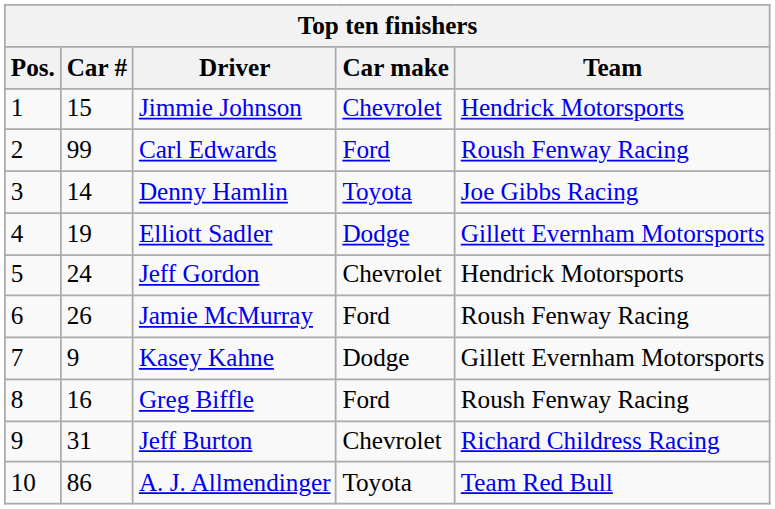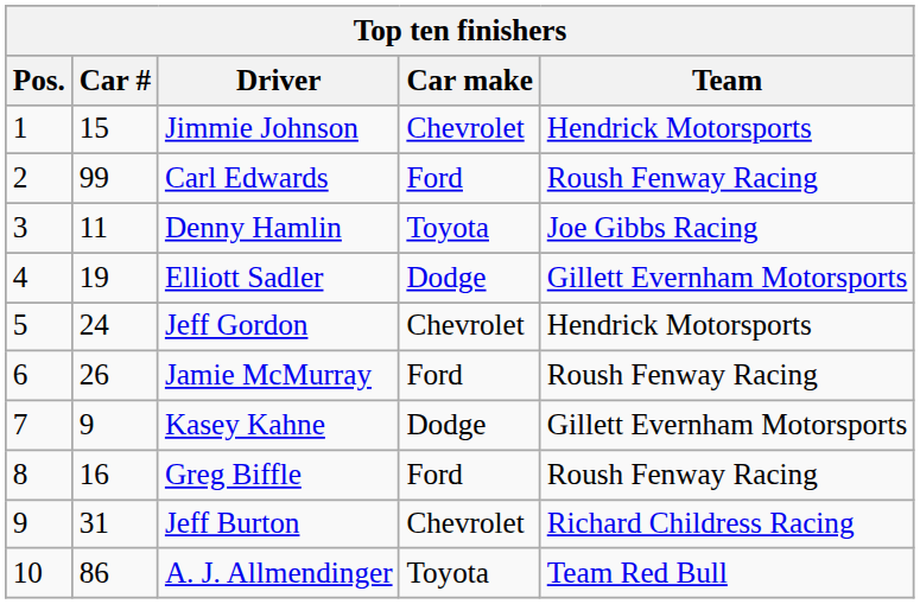Denny Hamlin | Car #: 14 -> 11
